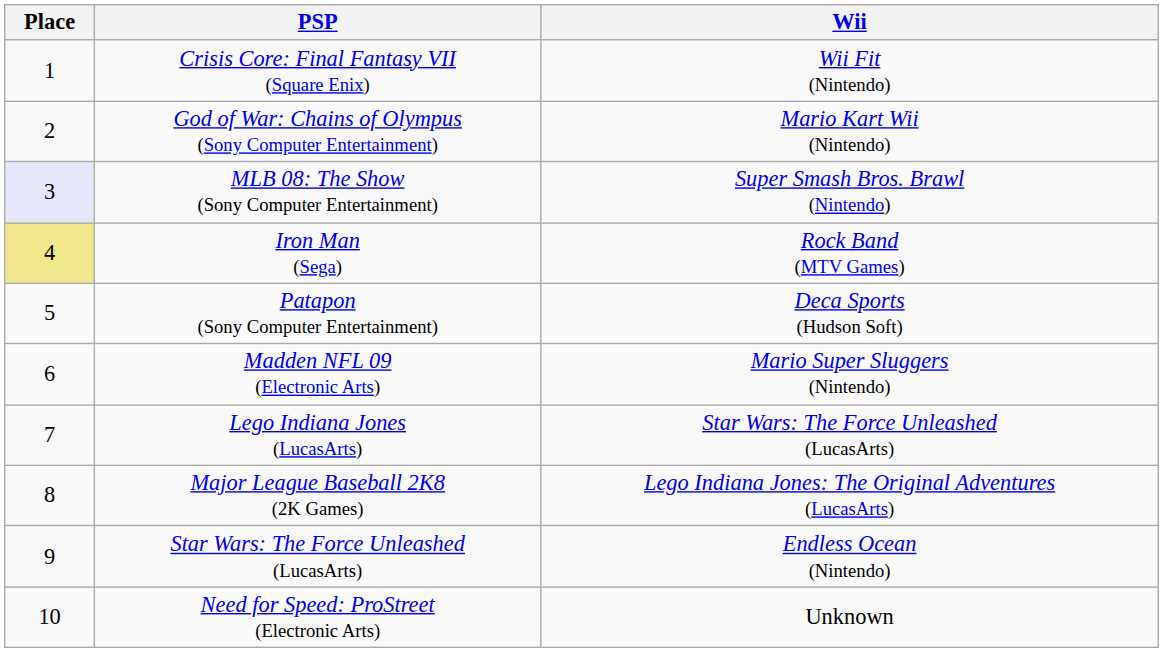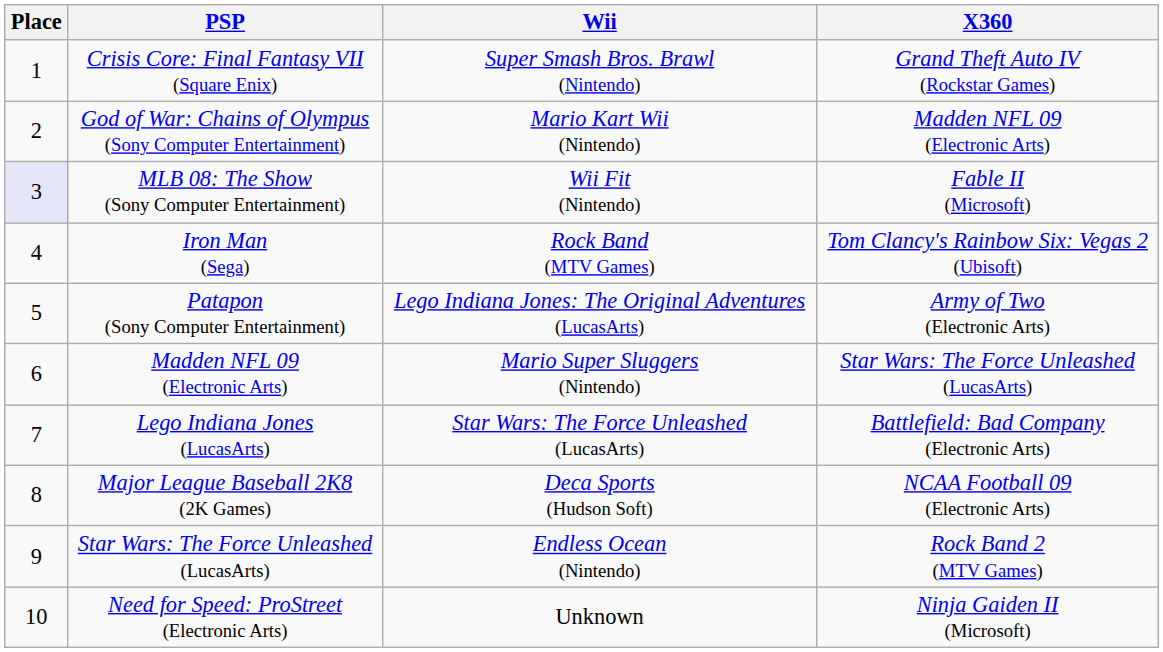+ column: X360 | Grand Theft Auto IV (Rockstar Games) | Madden NFL 09 (Electronic Arts) | Fable II (Microsoft) | Tom Clancy's Rainbow Six: Vegas 2 (Ubisoft) | Army of Two (Electronic Arts) | Star Wars: The Force Unleashed (LucasArts) | Battlefield: Bad Company (Electronic Arts) | NCAA Football 09 (Electronic Arts) | Rock Band 2 (MTV Games) | Ninja Gaiden II (Microsoft)
Crisis Core: Final Fantasy VII (Square Enix) | Wii: Wii Fit (Nintendo) -> Super Smash Bros. Brawl (Nintendo)
MLB 08: The Show (Sony Computer Entertainment) | Wii: Super Smash Bros. Brawl (Nintendo) -> Wii Fit (Nintendo)
Iron Man (Sega) | Place: khaki background -> no background
Patapon (Sony Computer Entertainment) | Wii: Deca Sports (Hudson Soft) -> Lego Indiana Jones: The Original Adventures (LucasArts)
Major League Baseball 2K8 (2K Games) | Wii: Lego Indiana Jones: The Original Adventures (LucasArts) -> Deca Sports (Hudson Soft)
